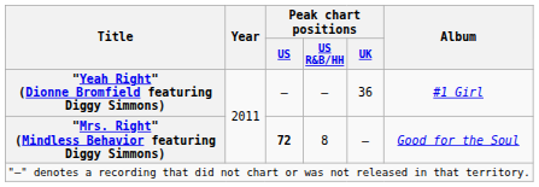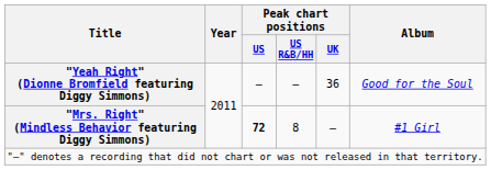"Yeah Right" (Dionne Bromfield featuring Diggy Simmons) | Album: #1 Girl -> Good for the Soul
"Mrs. Right" (Mindless Behavior featuring Diggy Simmons) | Album: Good for the Soul -> #1 Girl
